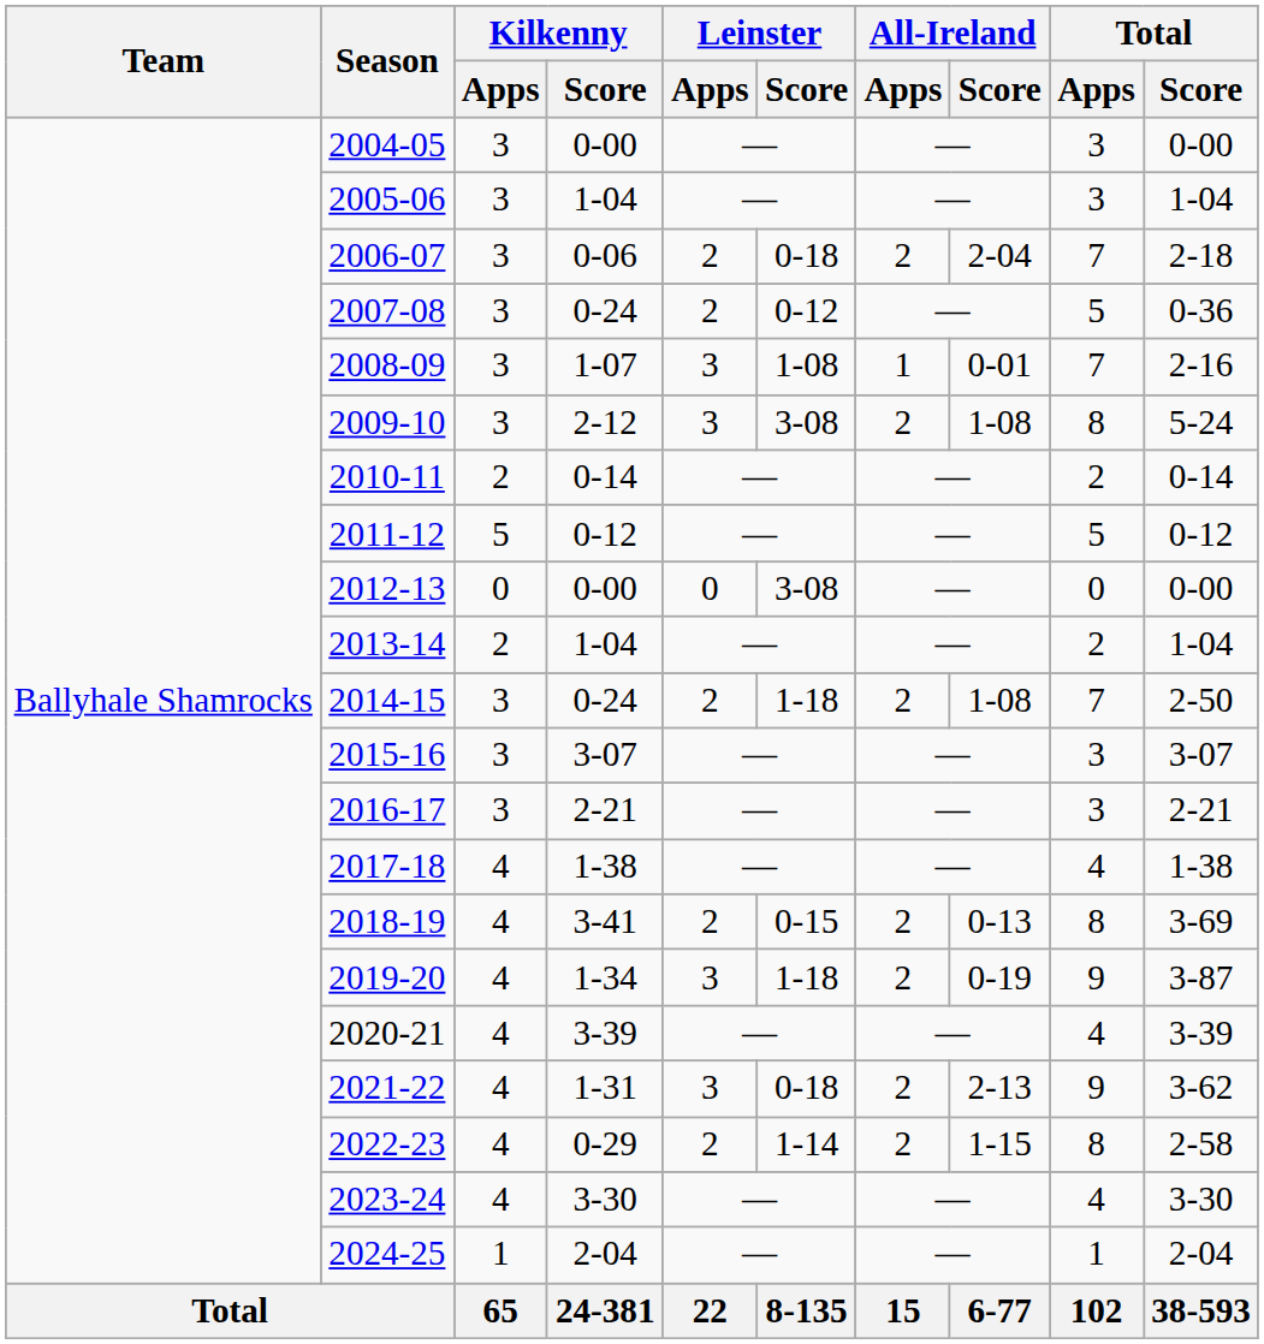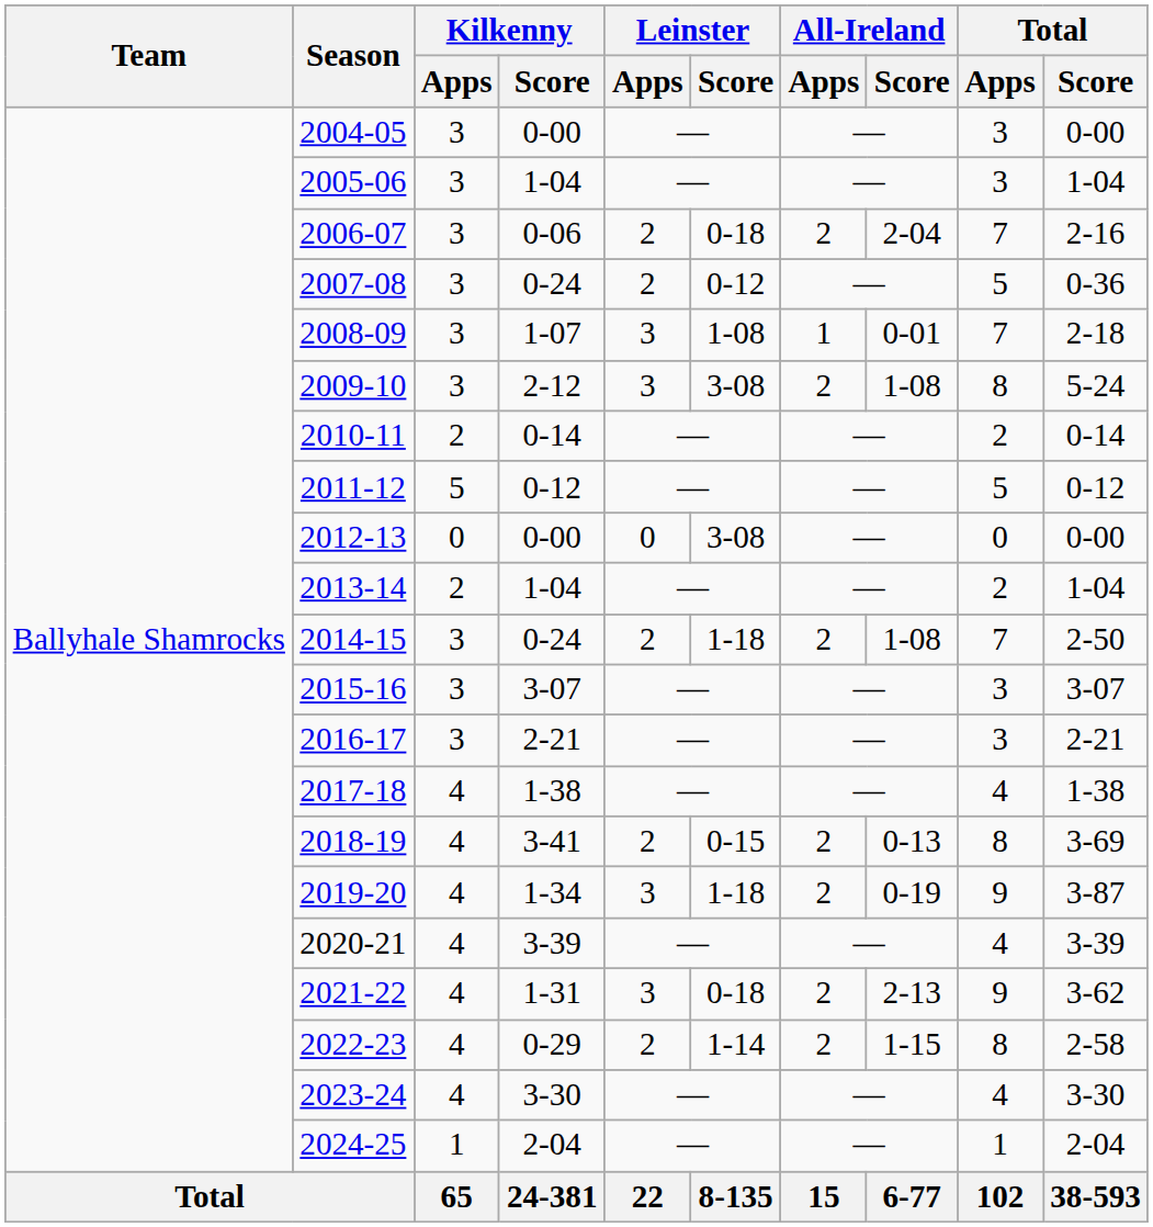2006-07 | Total / Score: 2-18 -> 2-16
2008-09 | Total / Score: 2-16 -> 2-18
